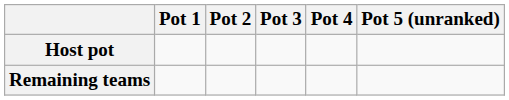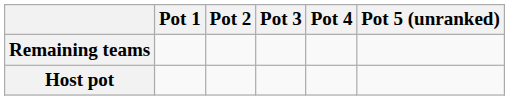rows swapped: Host pot <-> Remaining teams
